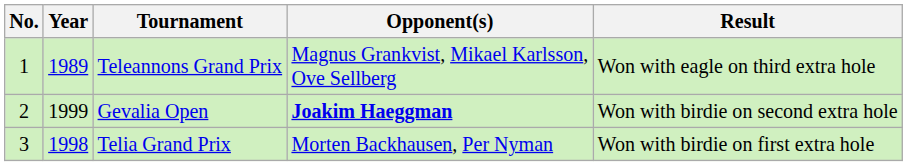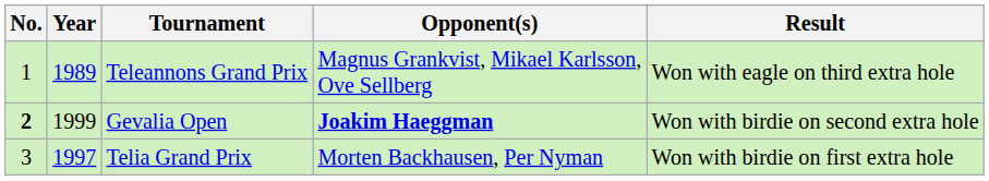Gevalia Open | No.: normal -> bold
Telia Grand Prix | Year: 1998 -> 1997
